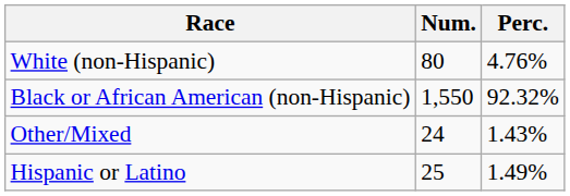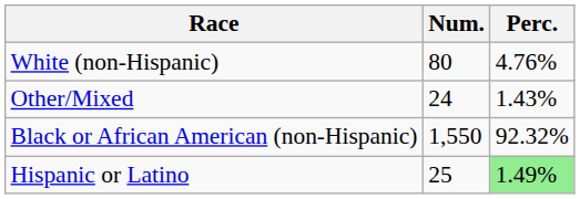rows swapped: Black or African American (non-Hispanic) <-> Other/Mixed
Hispanic or Latino | Perc.: no background -> lightgreen background
